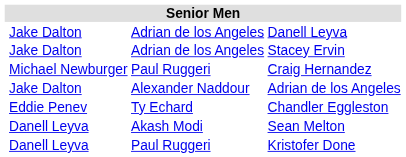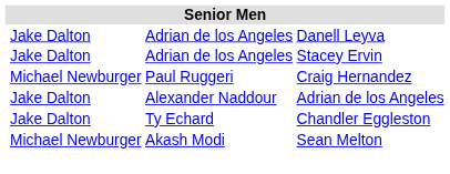Chandler Eggleston | column 2: Eddie Penev -> Jake Dalton
Sean Melton | column 2: Danell Leyva -> Michael Newburger
- row: Danell Leyva | Paul Ruggeri | Kristofer Done
